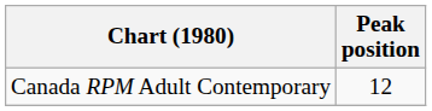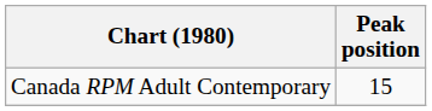Canada RPM Adult Contemporary | Peak position: 12 -> 15
